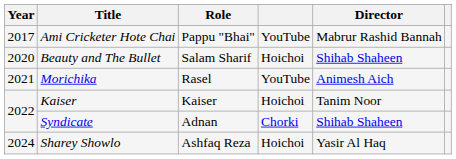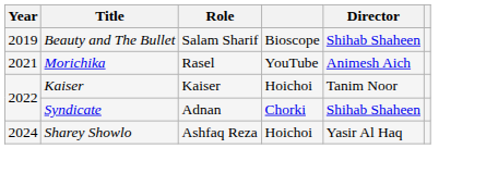- row: 2017 | Ami Cricketer Hote Chai | Pappu "Bhai" | YouTube | Mabrur Rashid Bannah
Beauty and The Bullet | Year: 2020 -> 2019
Beauty and The Bullet | column 4: Hoichoi -> Bioscope
